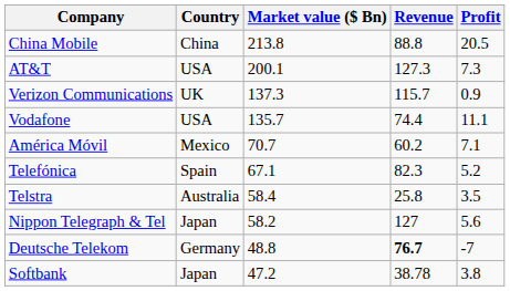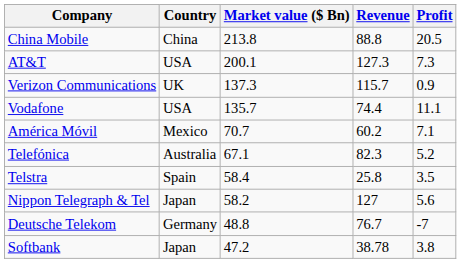Telefónica | Country: Spain -> Australia
Telstra | Country: Australia -> Spain
Deutsche Telekom | Revenue: bold -> normal
